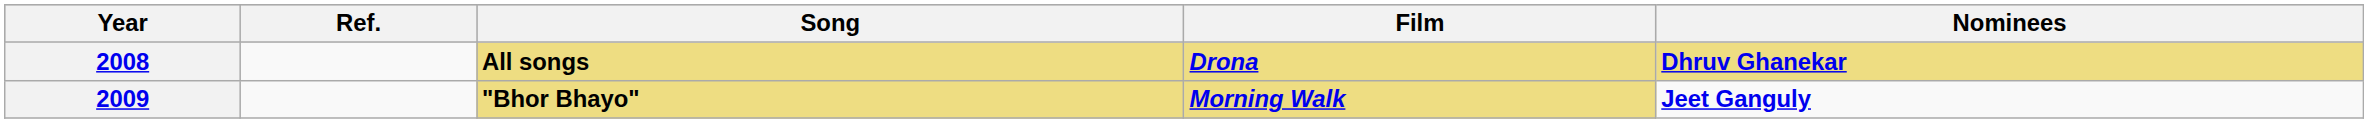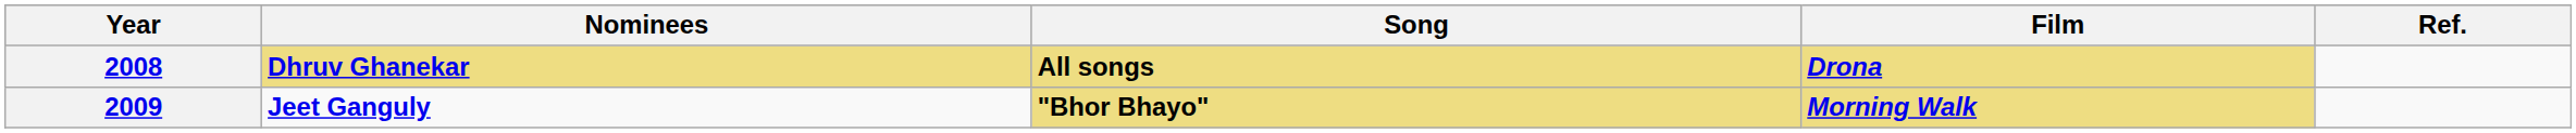columns swapped: Nominees <-> Ref.
